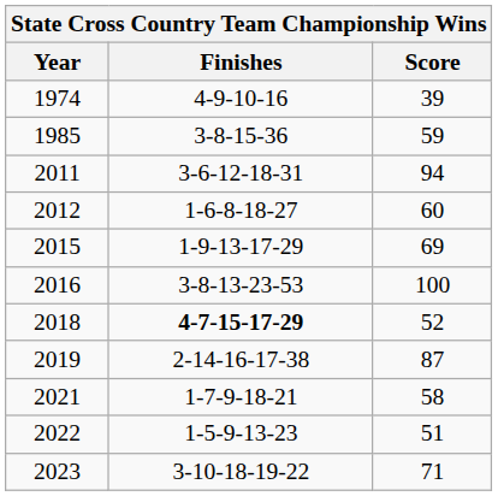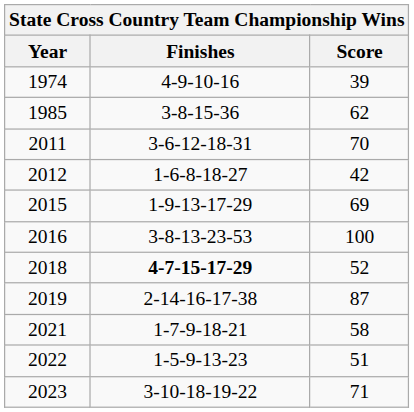1985 | Score: 59 -> 62
2011 | Score: 94 -> 70
2012 | Score: 60 -> 42
